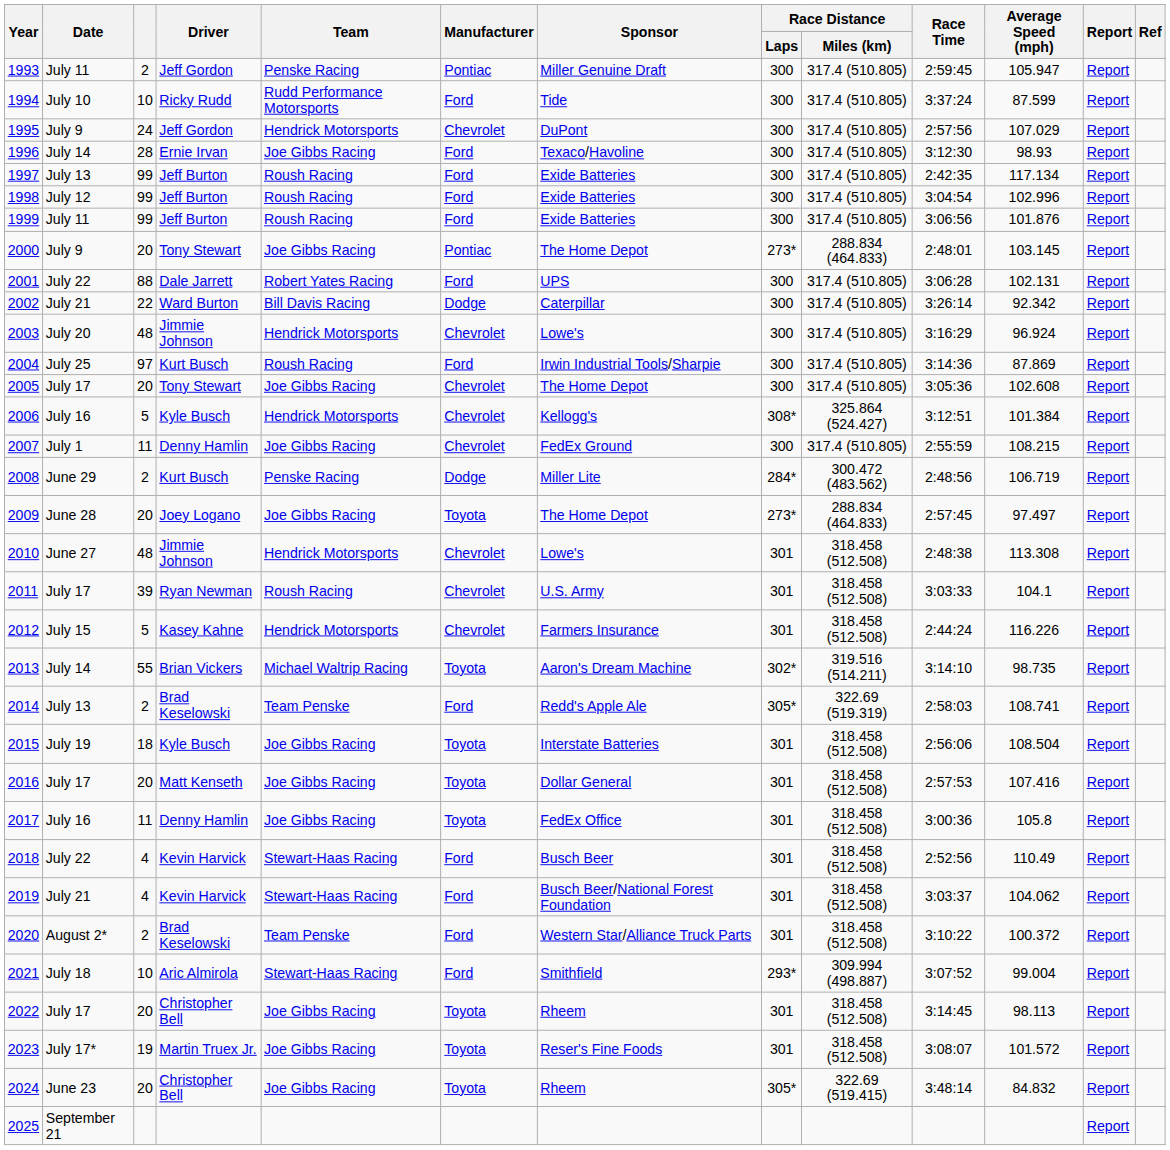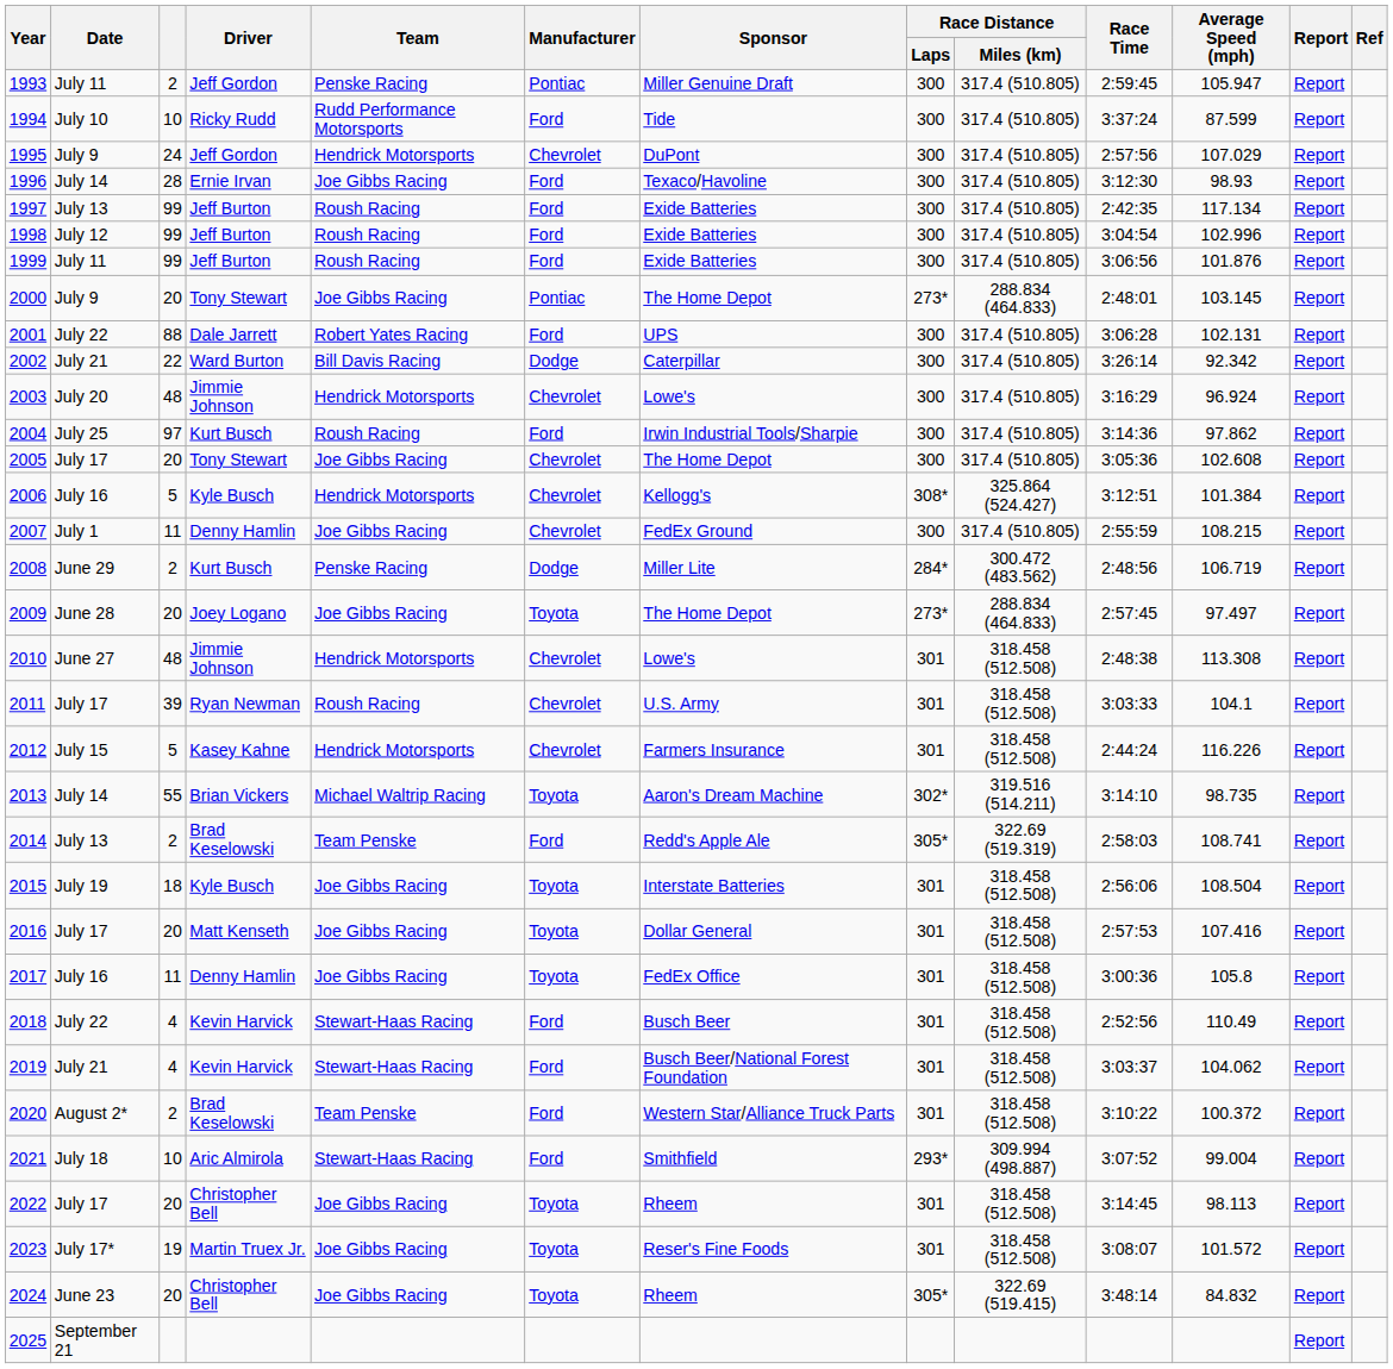2004 | Average Speed (mph): 87.869 -> 97.862
